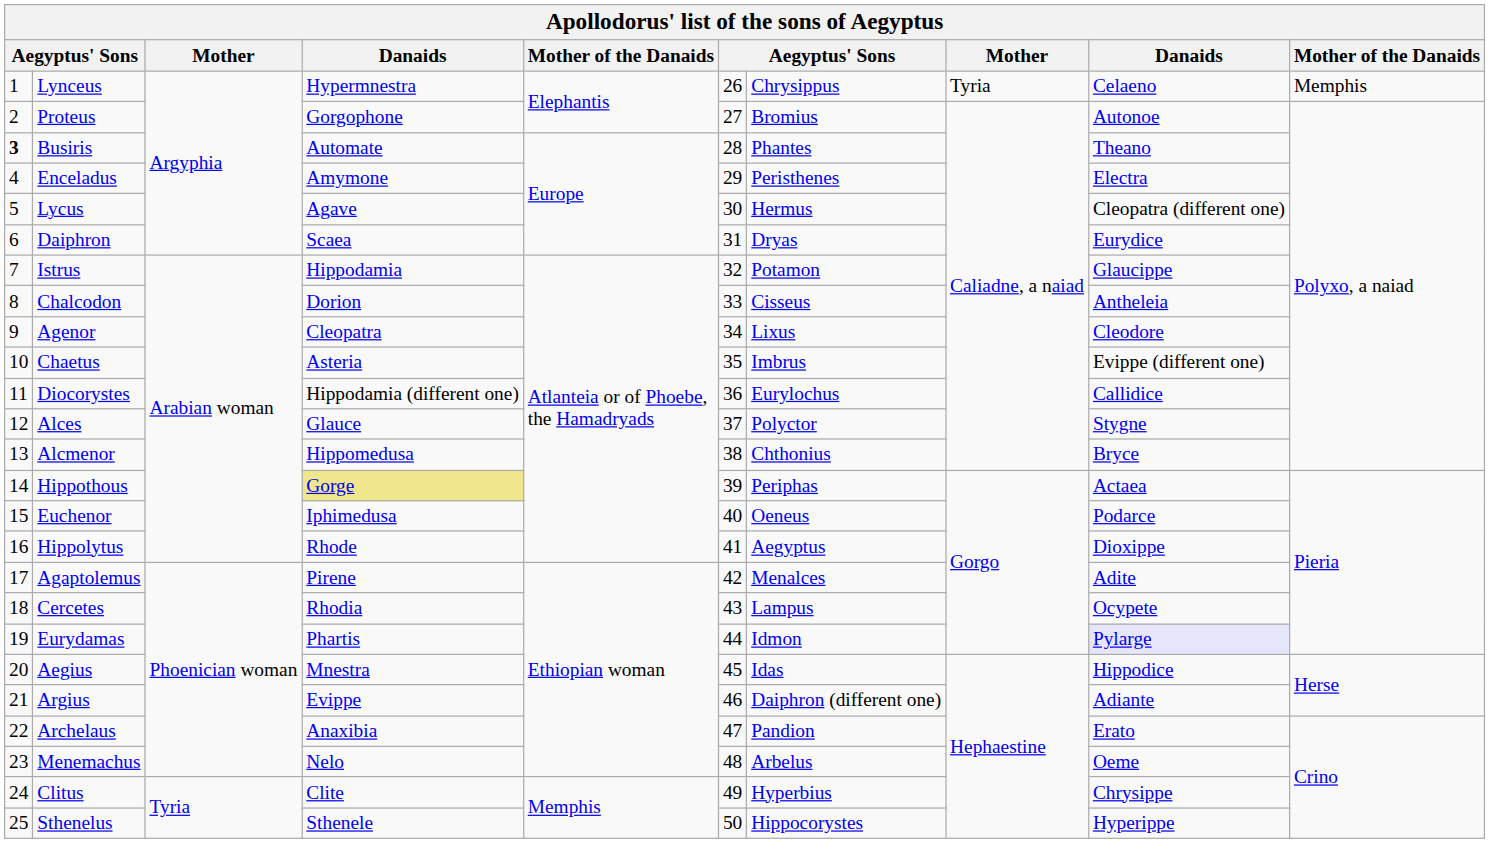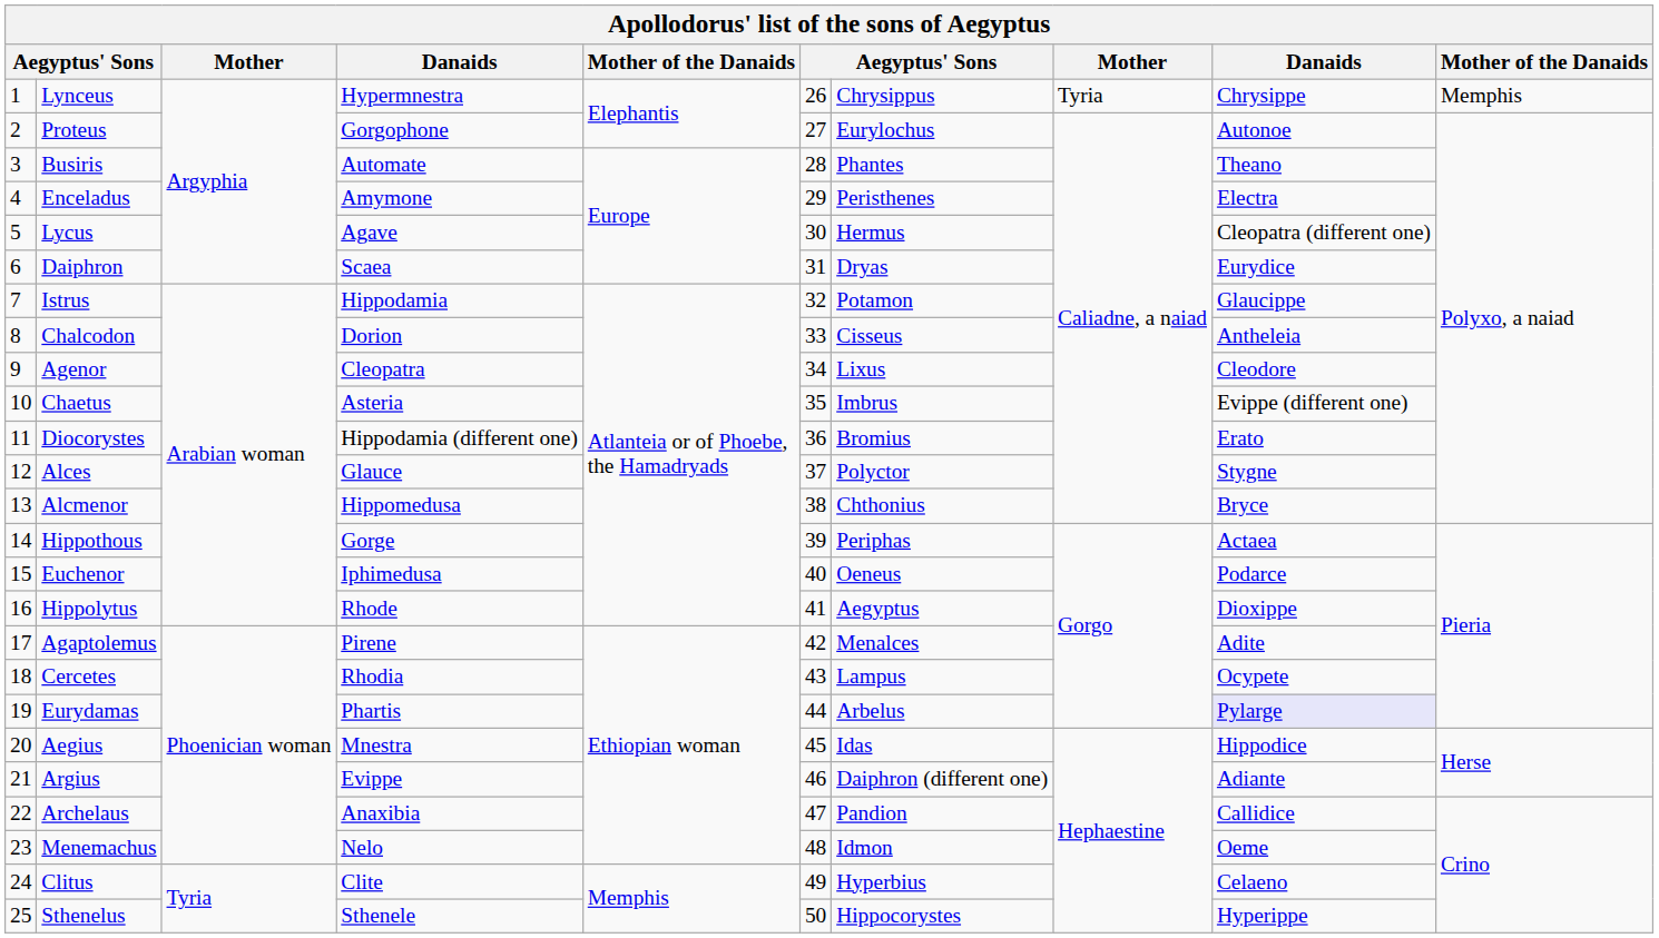Lynceus | column 9: Celaeno -> Chrysippe
Proteus | column 7: Bromius -> Eurylochus
Busiris | column 1: bold -> normal
Diocorystes | column 7: Eurylochus -> Bromius
Diocorystes | column 9: Callidice -> Erato
Hippothous | column 4: khaki background -> no background
Eurydamas | column 7: Idmon -> Arbelus
Archelaus | column 9: Erato -> Callidice
Menemachus | column 7: Arbelus -> Idmon
Clitus | column 9: Chrysippe -> Celaeno
